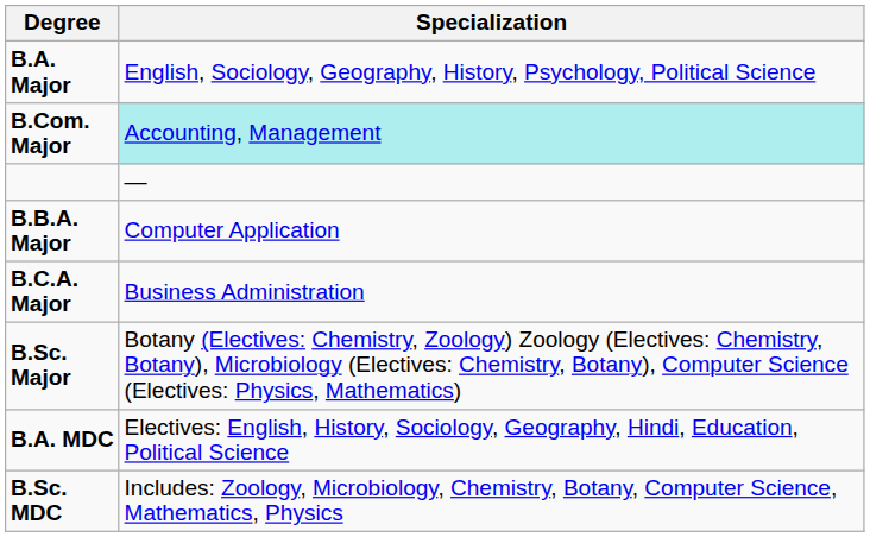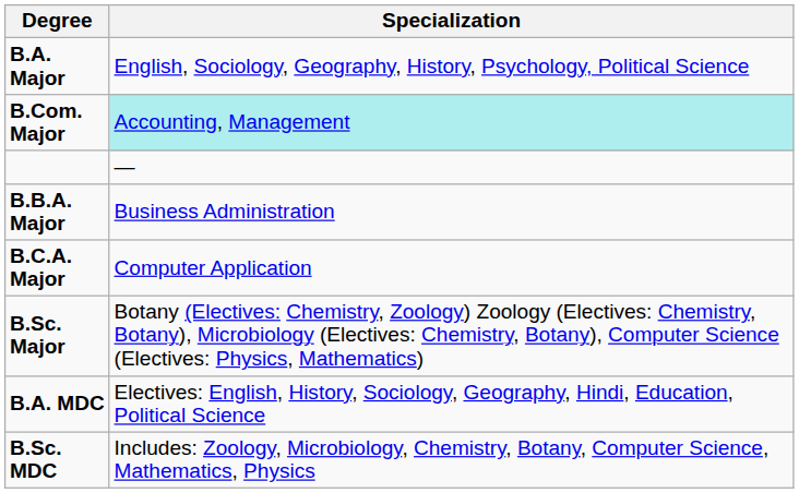B.B.A. Major | Specialization: Computer Application -> Business Administration
B.C.A. Major | Specialization: Business Administration -> Computer Application
